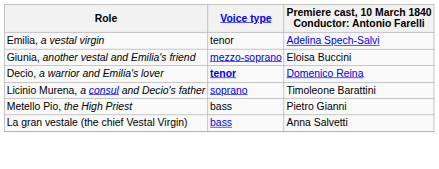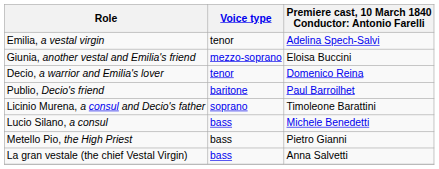Decio, a warrior and Emilia's lover | Voice type: bold -> normal
+ row: Publio, Decio's friend | baritone | Paul Barroilhet
+ row: Lucio Silano, a consul | bass | Michele Benedetti
